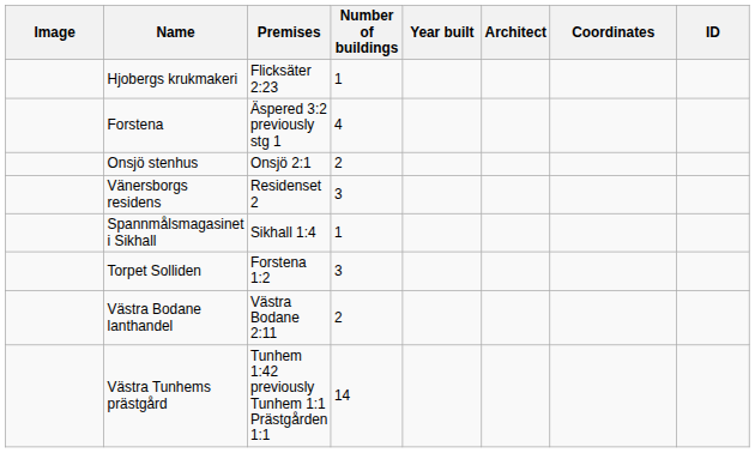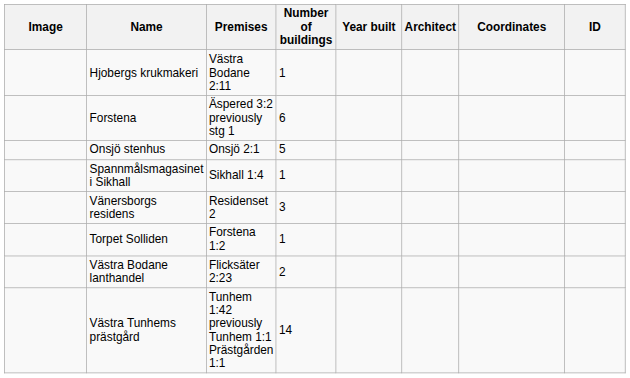Hjobergs krukmakeri | Premises: Flicksäter 2:23 -> Västra Bodane 2:11
Forstena | Number of buildings: 4 -> 6
Onsjö stenhus | Number of buildings: 2 -> 5
rows swapped: Vänersborgs residens <-> Spannmålsmagasinet i Sikhall
Torpet Solliden | Number of buildings: 3 -> 1
Västra Bodane lanthandel | Premises: Västra Bodane 2:11 -> Flicksäter 2:23
